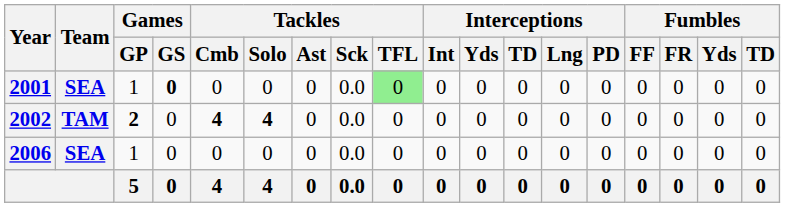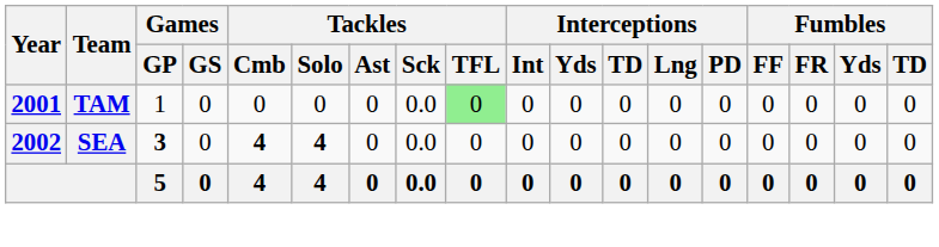2001 | Team: SEA -> TAM
2001 | Games / GS: bold -> normal
2002 | Team: TAM -> SEA
2002 | Games / GP: 2 -> 3
- row: 2006 | SEA | 1 | 0 | 0 | 0 | 0 | 0.0 | 0 | 0 | 0 | 0 | 0 | 0 | 0 | 0 | 0 | 0
